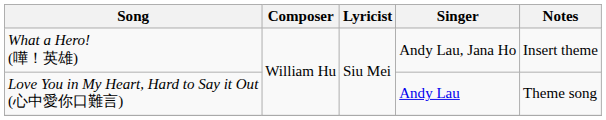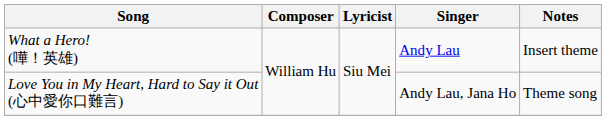What a Hero! (嘩！英雄) | Singer: Andy Lau, Jana Ho -> Andy Lau
Love You in My Heart, Hard to Say it Out (心中愛你口難言) | Singer: Andy Lau -> Andy Lau, Jana Ho
